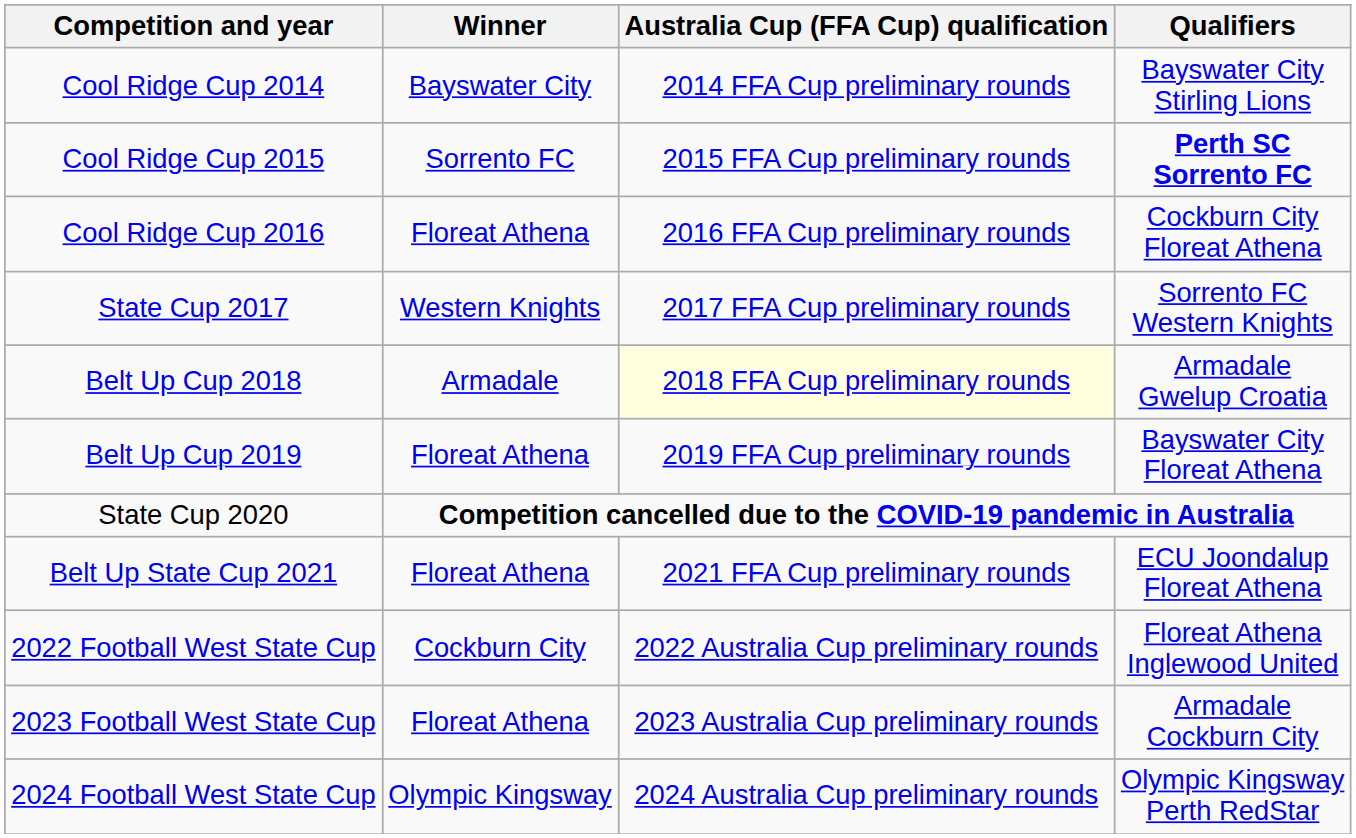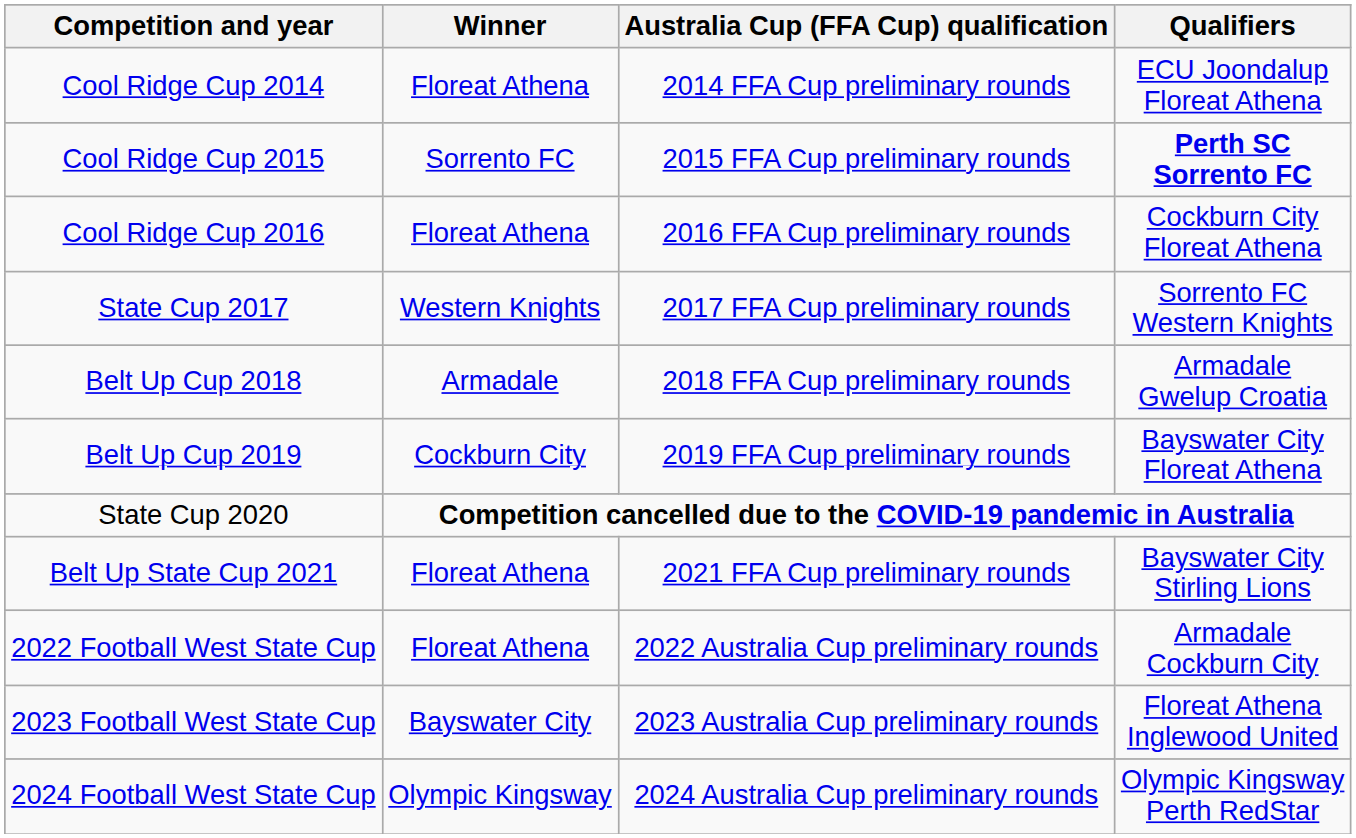Cool Ridge Cup 2014 | Winner: Bayswater City -> Floreat Athena
Cool Ridge Cup 2014 | Qualifiers: Bayswater City Stirling Lions -> ECU Joondalup Floreat Athena
Belt Up Cup 2018 | Australia Cup (FFA Cup) qualification: lightyellow background -> no background
Belt Up Cup 2019 | Winner: Floreat Athena -> Cockburn City
Belt Up State Cup 2021 | Qualifiers: ECU Joondalup Floreat Athena -> Bayswater City Stirling Lions
2022 Football West State Cup | Winner: Cockburn City -> Floreat Athena
2022 Football West State Cup | Qualifiers: Floreat Athena Inglewood United -> Armadale Cockburn City
2023 Football West State Cup | Winner: Floreat Athena -> Bayswater City
2023 Football West State Cup | Qualifiers: Armadale Cockburn City -> Floreat Athena Inglewood United
